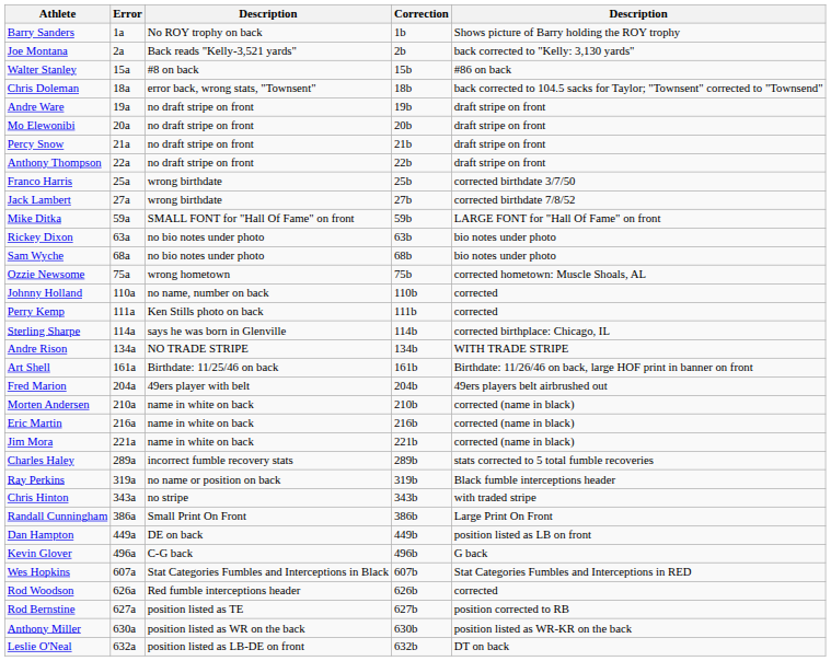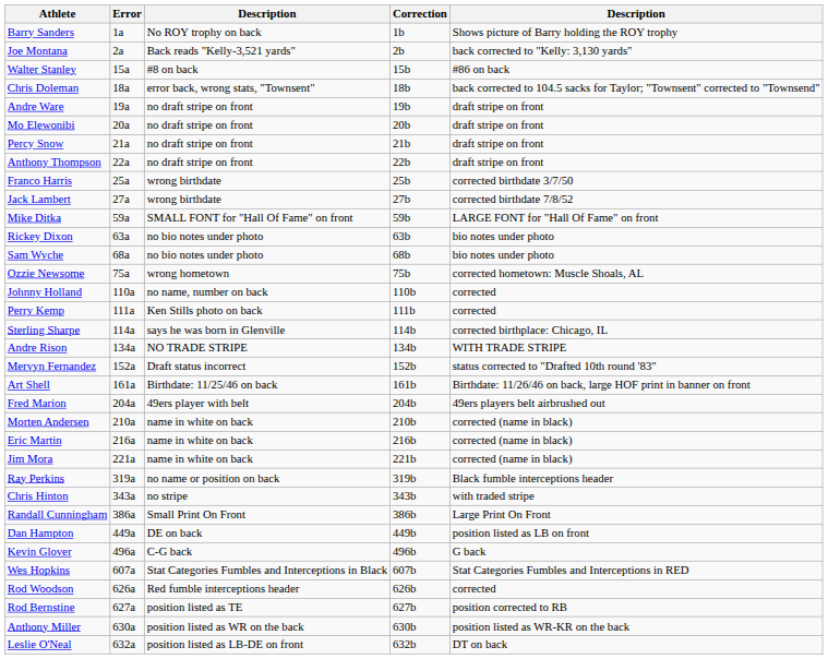+ row: Mervyn Fernandez | 152a | Draft status incorrect | 152b | status corrected to "Drafted 10th round '83"
- row: Charles Haley | 289a | incorrect fumble recovery stats | 289b | stats corrected to 5 total fumble recoveries
